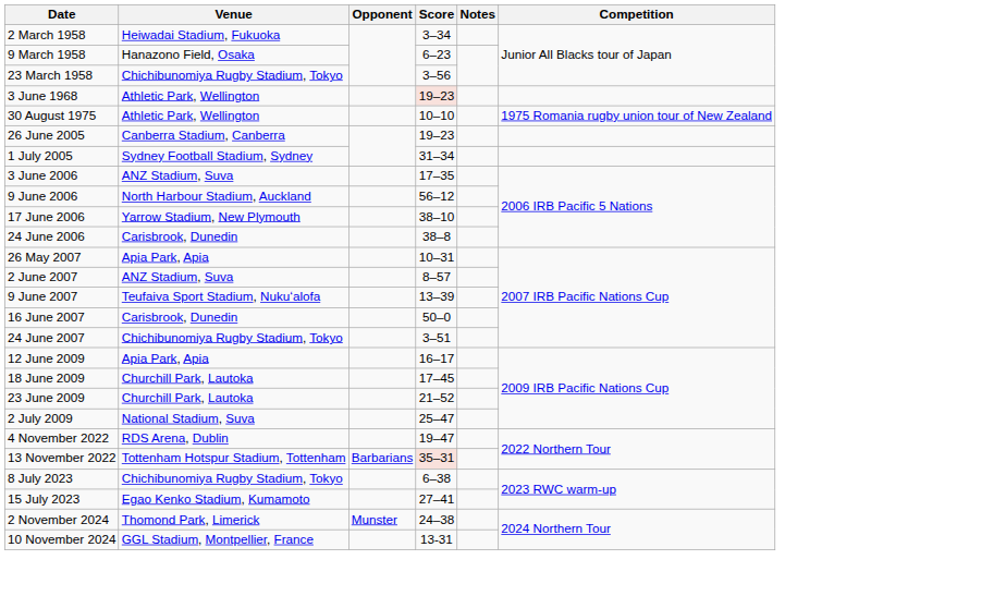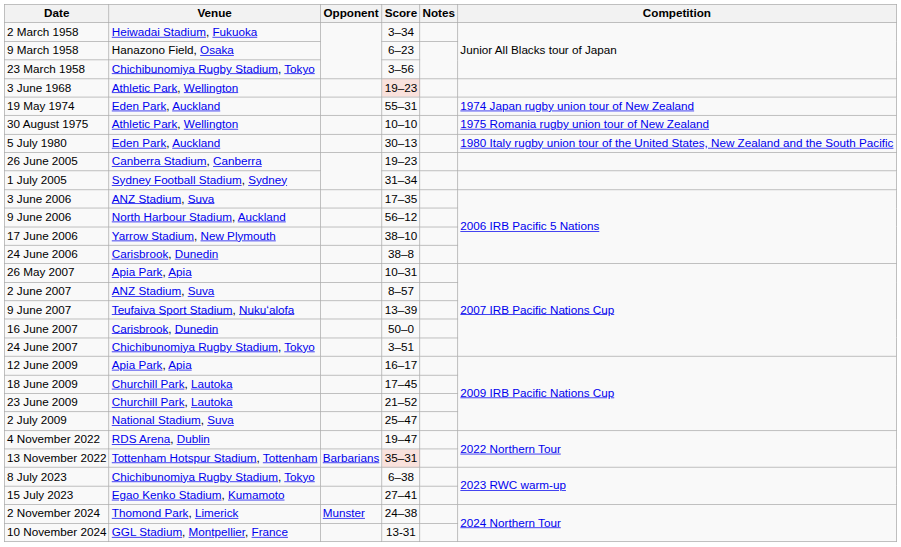+ row: 19 May 1974 | Eden Park, Auckland | 55–31 | 1974 Japan rugby union tour of New Zealand
+ row: 5 July 1980 | Eden Park, Auckland | 30–13 | 1980 Italy rugby union tour of the United States, New Zealand and the South Pacific
